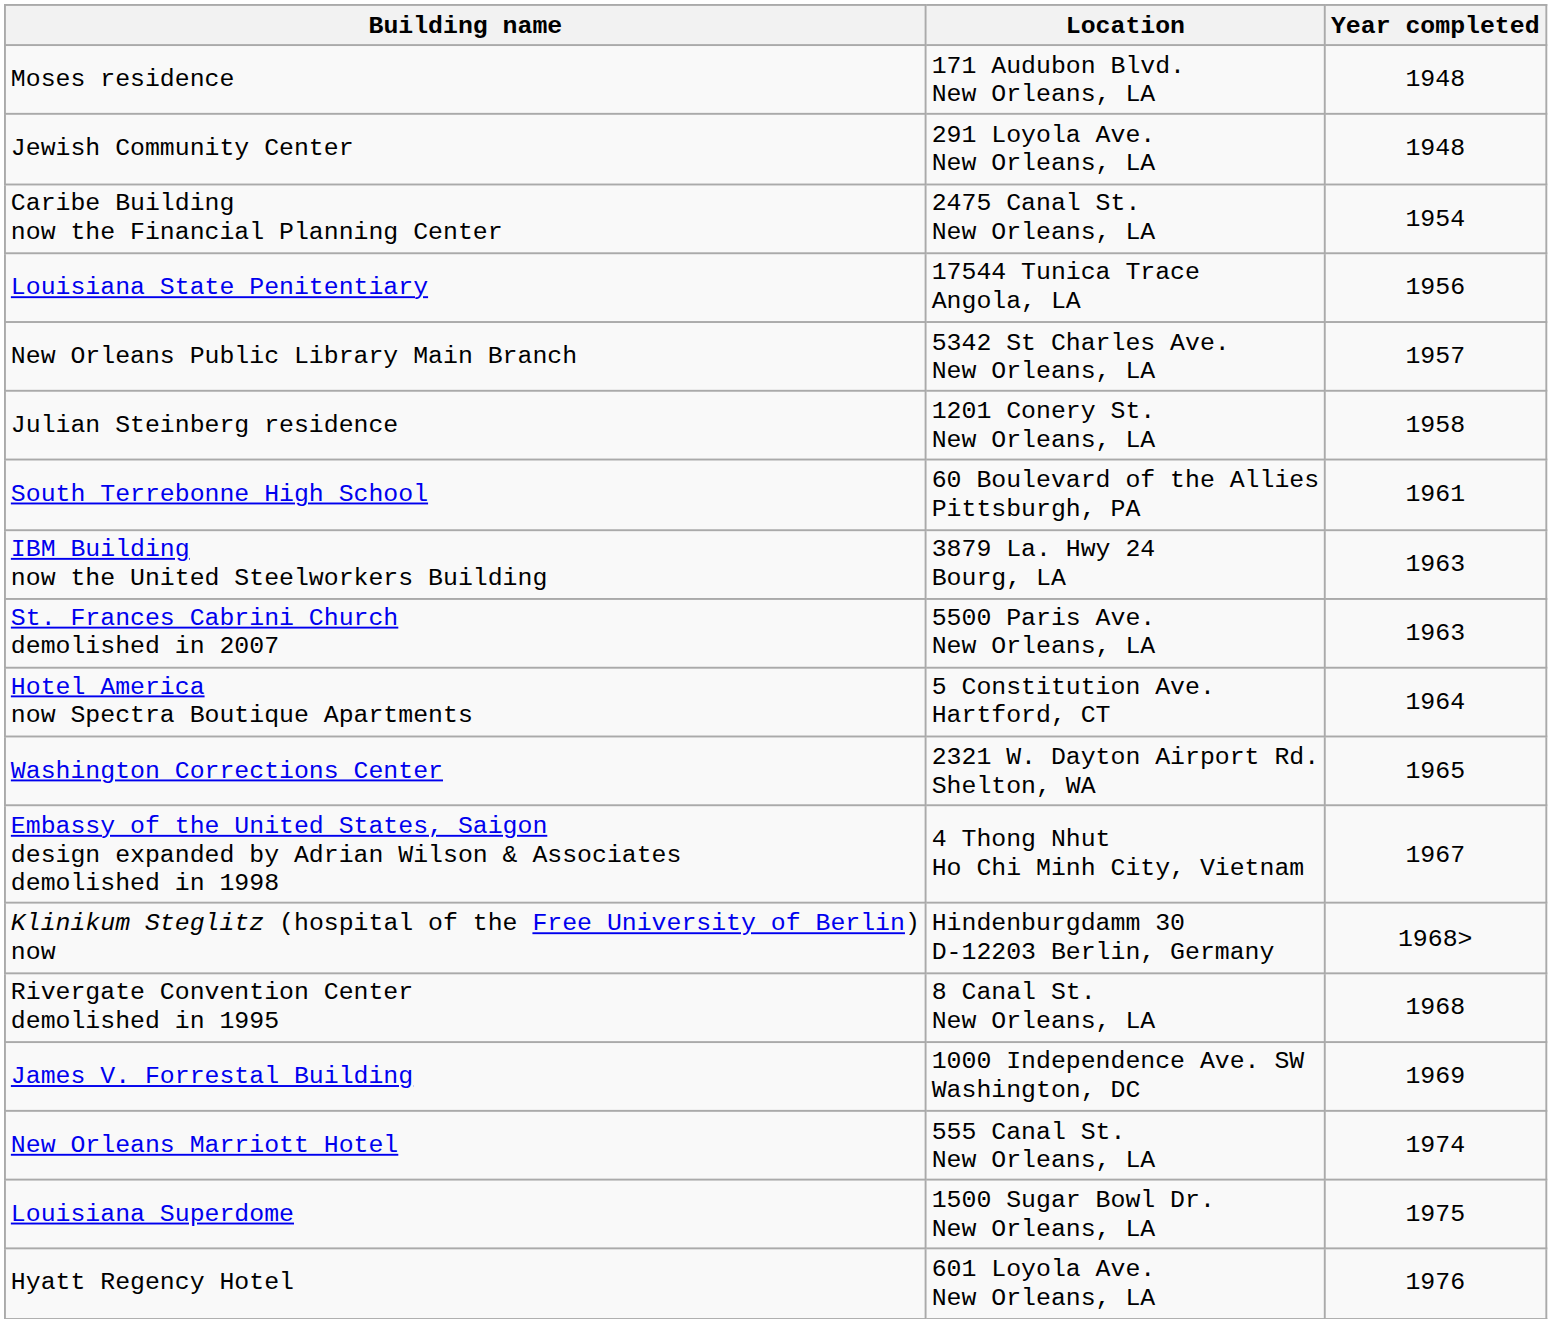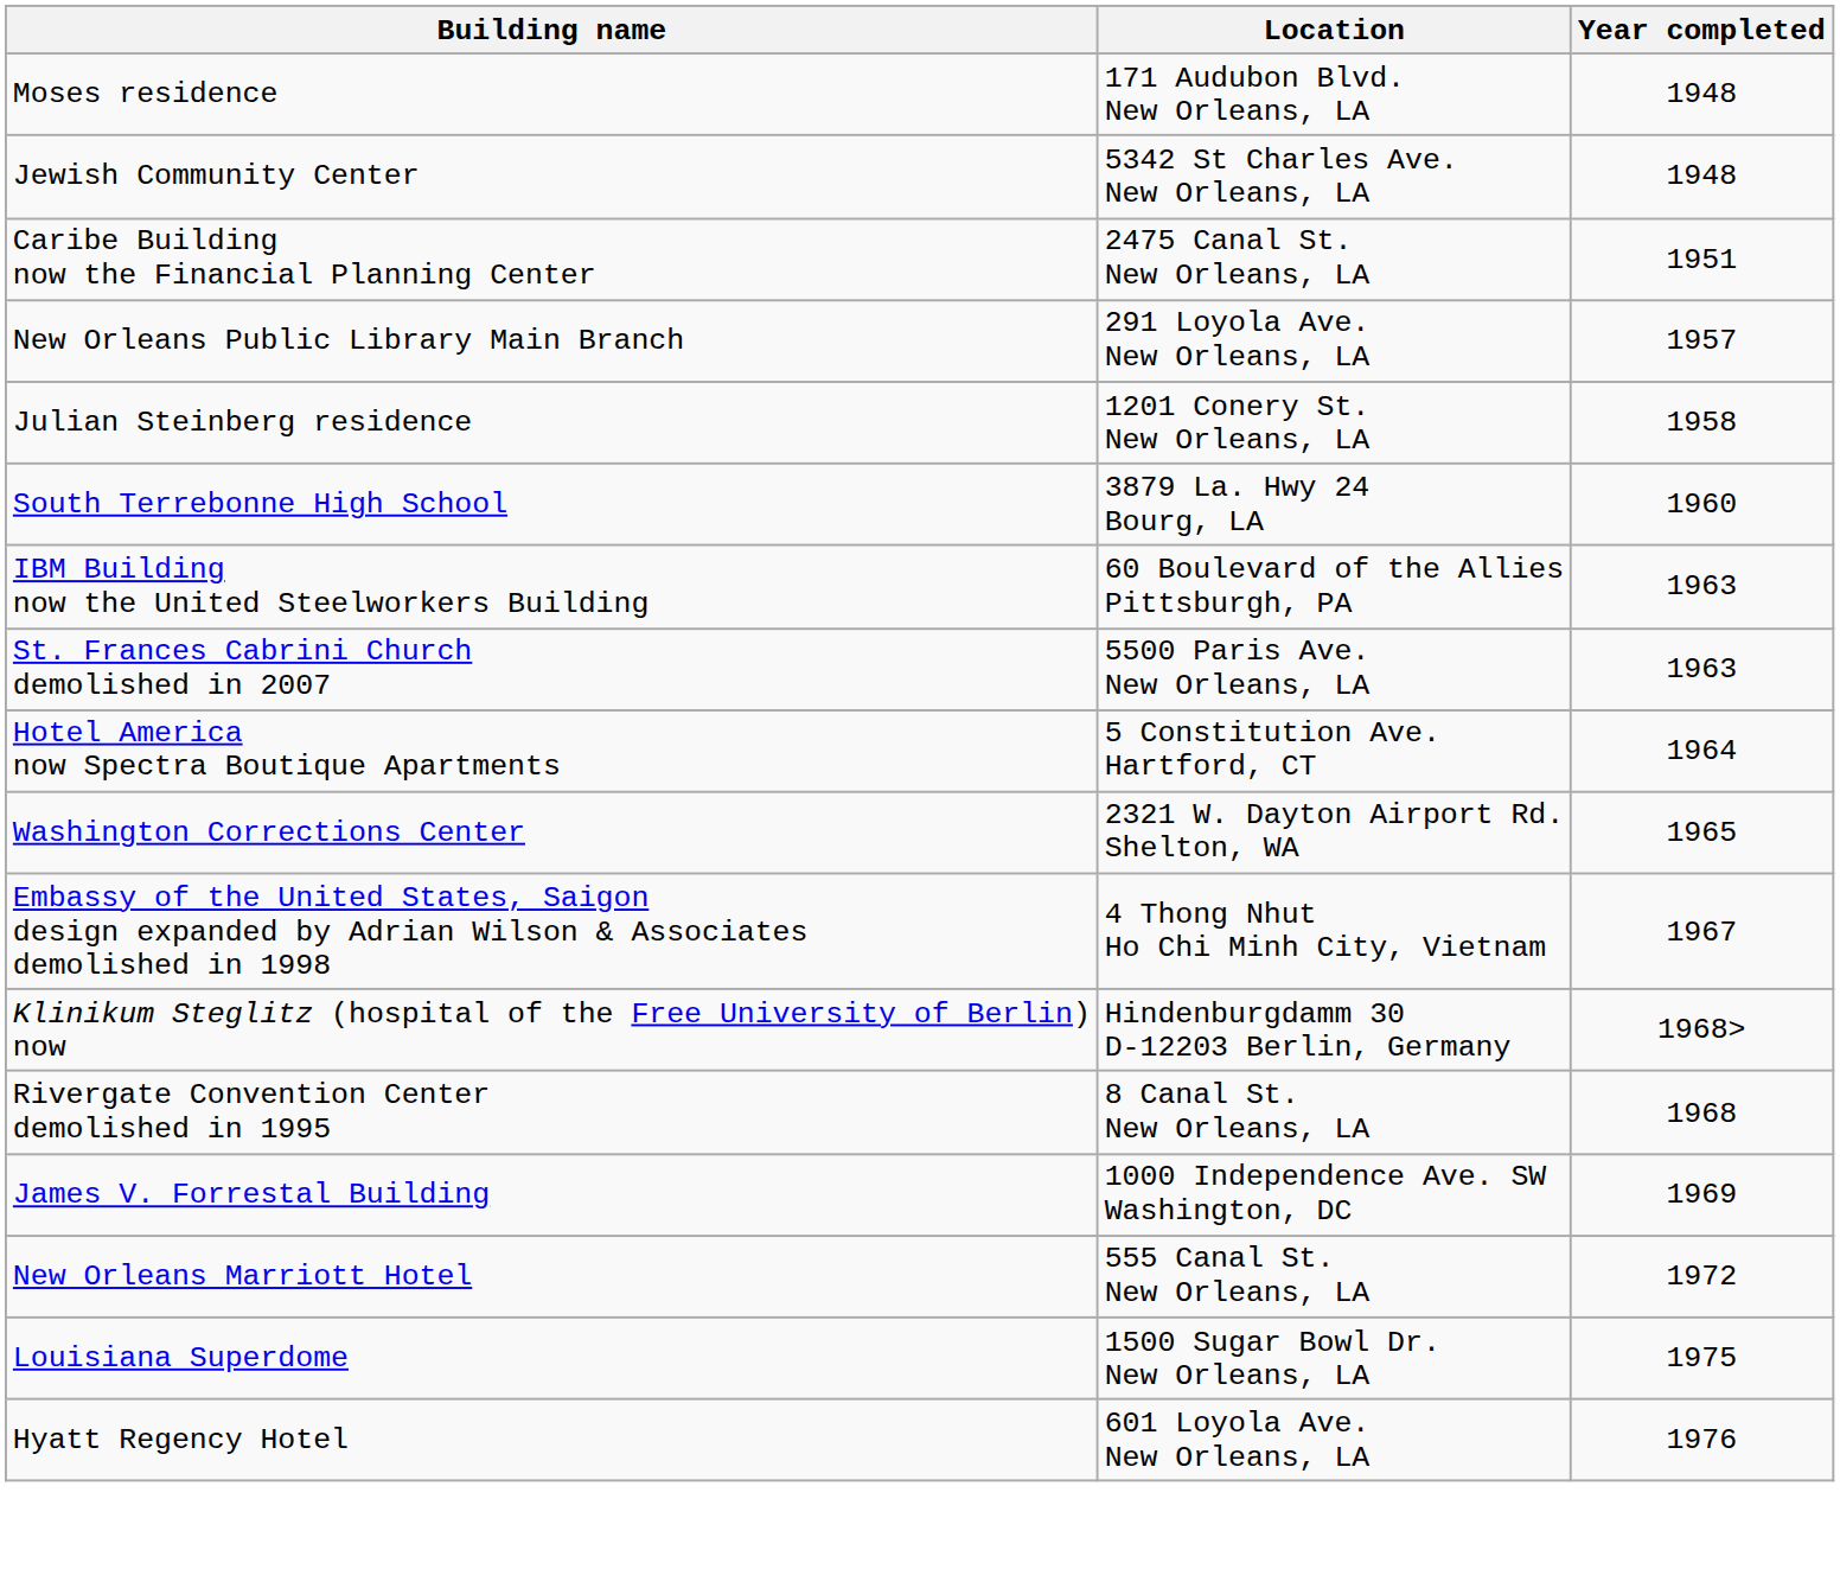Jewish Community Center | Location: 291 Loyola Ave. New Orleans, LA -> 5342 St Charles Ave. New Orleans, LA
Caribe Building now the Financial Planning Center | Year completed: 1954 -> 1951
- row: Louisiana State Penitentiary | 17544 Tunica Trace Angola, LA | 1956
New Orleans Public Library Main Branch | Location: 5342 St Charles Ave. New Orleans, LA -> 291 Loyola Ave. New Orleans, LA
South Terrebonne High School | Location: 60 Boulevard of the Allies Pittsburgh, PA -> 3879 La. Hwy 24 Bourg, LA
South Terrebonne High School | Year completed: 1961 -> 1960
IBM Building now the United Steelworkers Building | Location: 3879 La. Hwy 24 Bourg, LA -> 60 Boulevard of the Allies Pittsburgh, PA
New Orleans Marriott Hotel | Year completed: 1974 -> 1972
